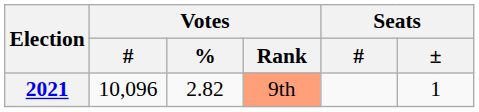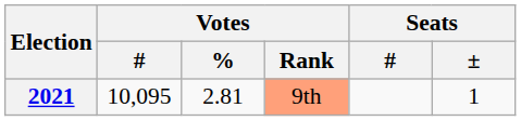2021 | Votes / #: 10,096 -> 10,095
2021 | Votes / %: 2.82 -> 2.81
